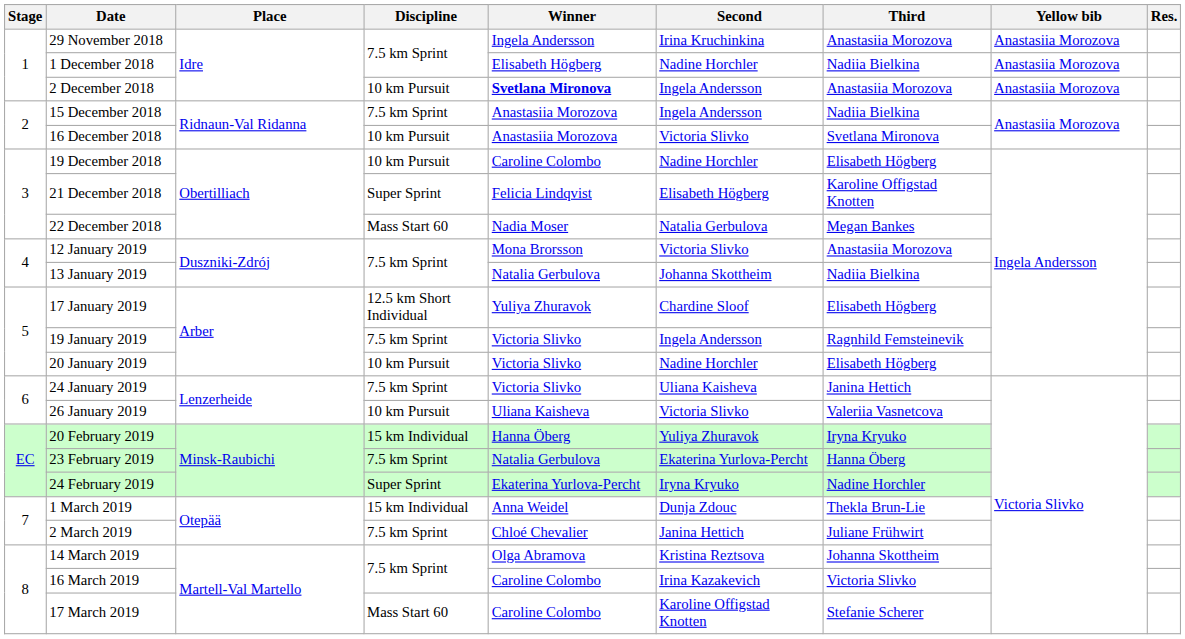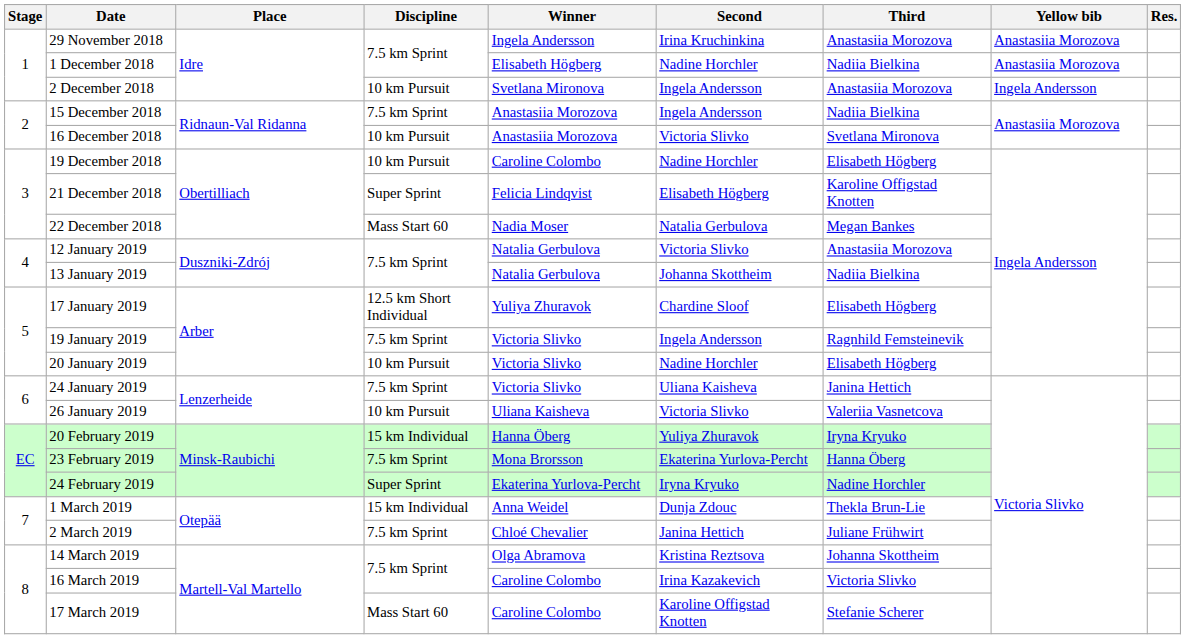2 December 2018 | Winner: bold -> normal
2 December 2018 | Yellow bib: Anastasiia Morozova -> Ingela Andersson
12 January 2019 | Winner: Mona Brorsson -> Natalia Gerbulova
23 February 2019 | Winner: Natalia Gerbulova -> Mona Brorsson
